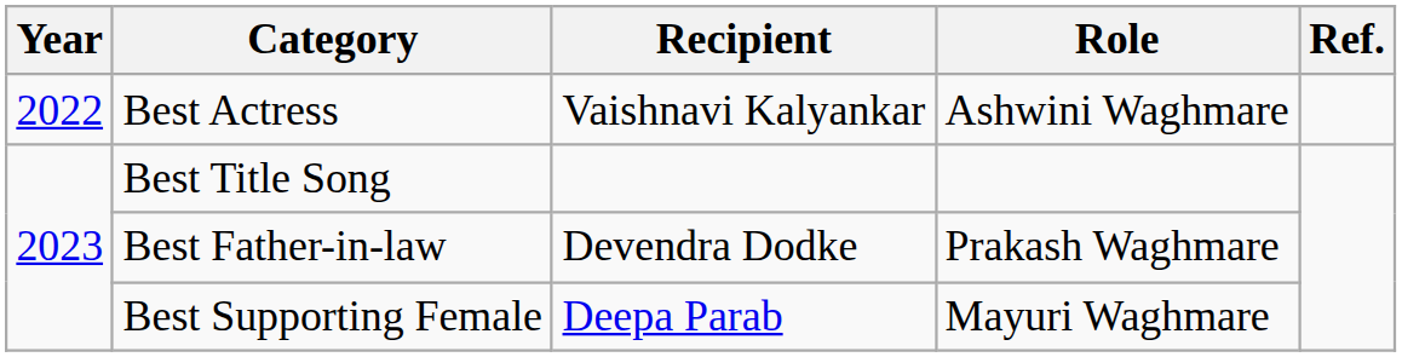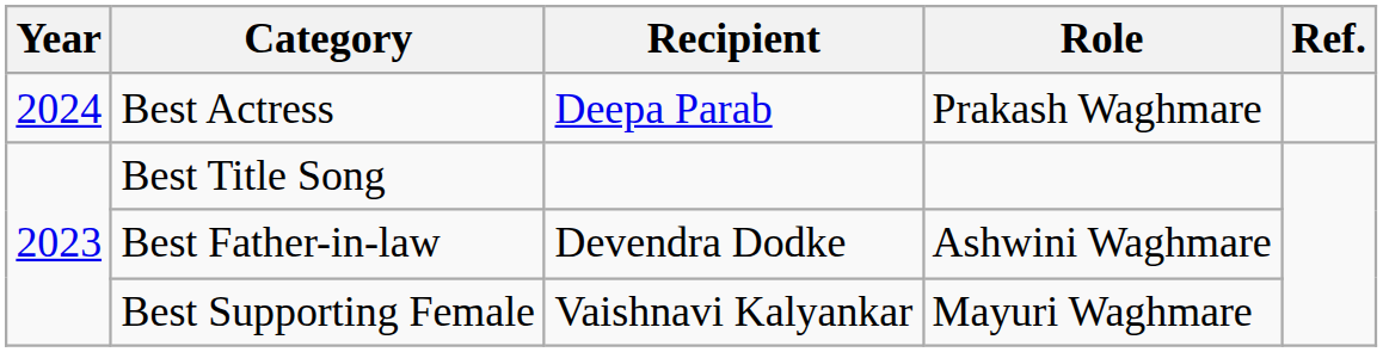Best Actress | Year: 2022 -> 2024
Best Actress | Recipient: Vaishnavi Kalyankar -> Deepa Parab
Best Actress | Role: Ashwini Waghmare -> Prakash Waghmare
Best Father-in-law | Role: Prakash Waghmare -> Ashwini Waghmare
Best Supporting Female | Recipient: Deepa Parab -> Vaishnavi Kalyankar
